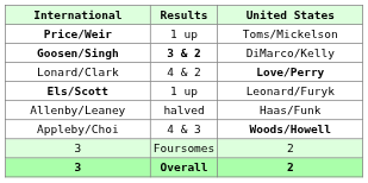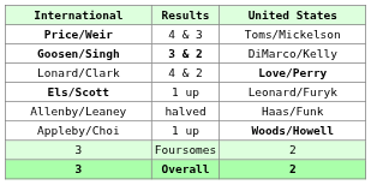Price/Weir | Results: 1 up -> 4 & 3
Appleby/Choi | Results: 4 & 3 -> 1 up
